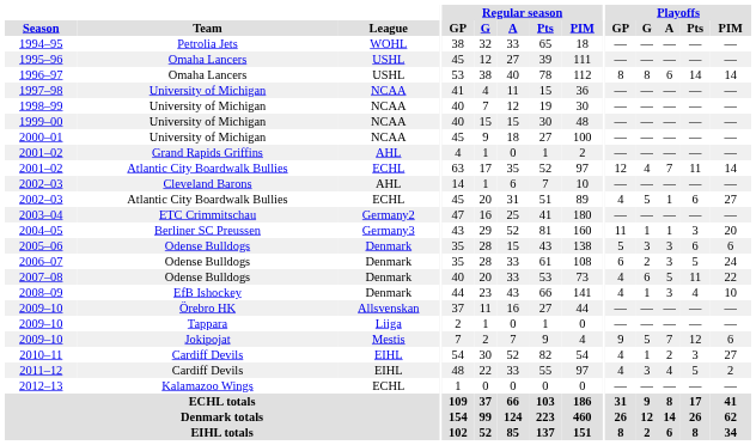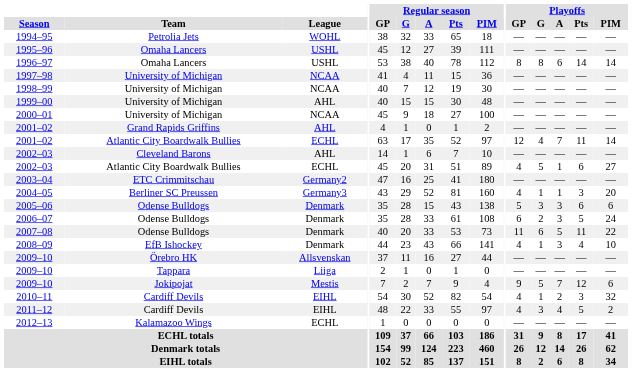1999–00 | League: NCAA -> AHL
2004–05 | Playoffs / GP: 11 -> 4
2007–08 | Playoffs / GP: 4 -> 11
2010–11 | Playoffs / PIM: 27 -> 32
